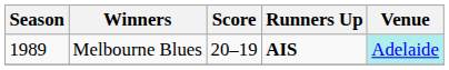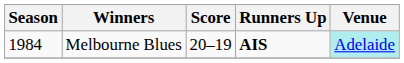Melbourne Blues | Season: 1989 -> 1984
